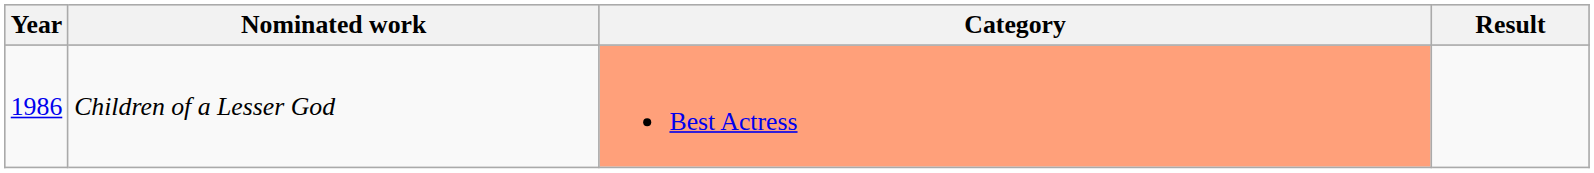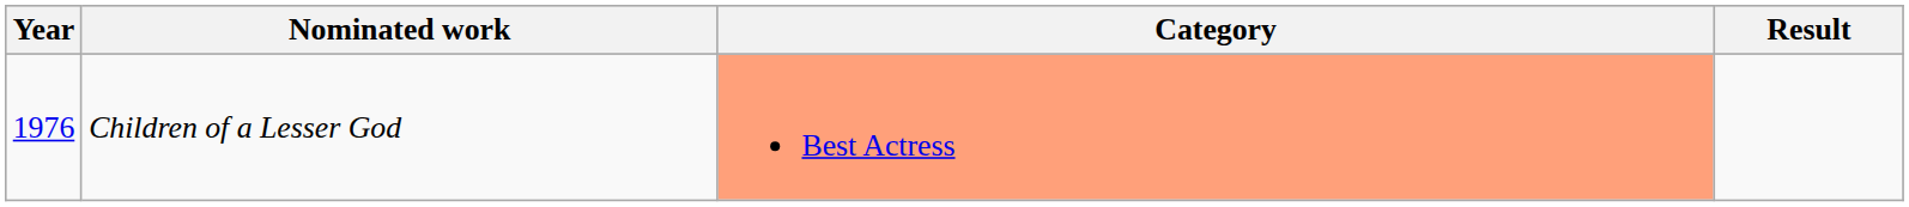Children of a Lesser God | Year: 1986 -> 1976
